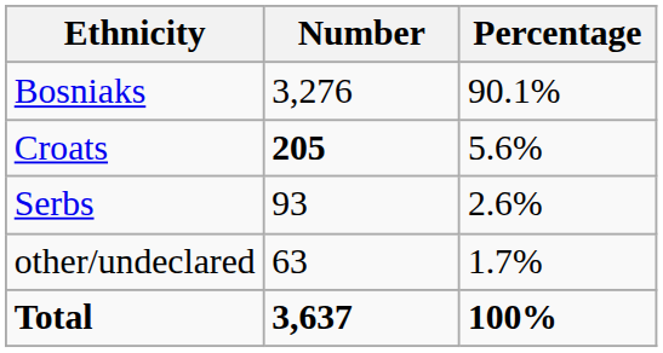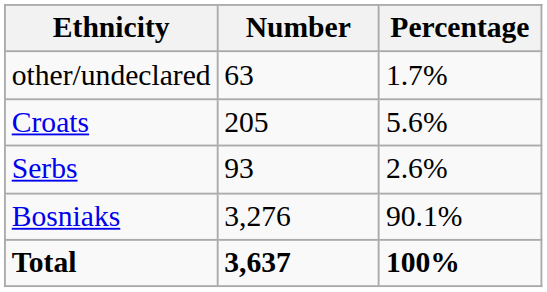rows swapped: Bosniaks <-> other/undeclared
Croats | Number: bold -> normal
